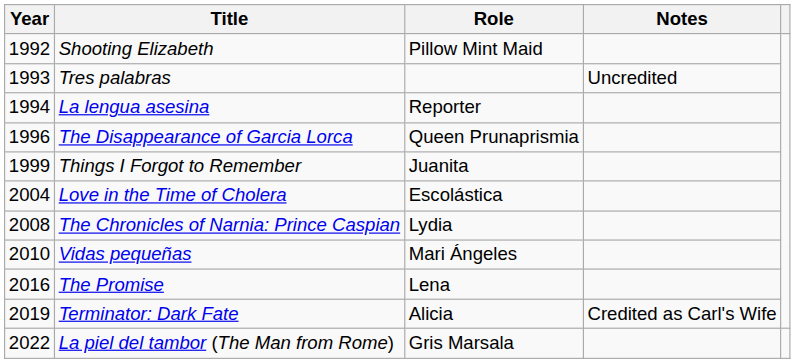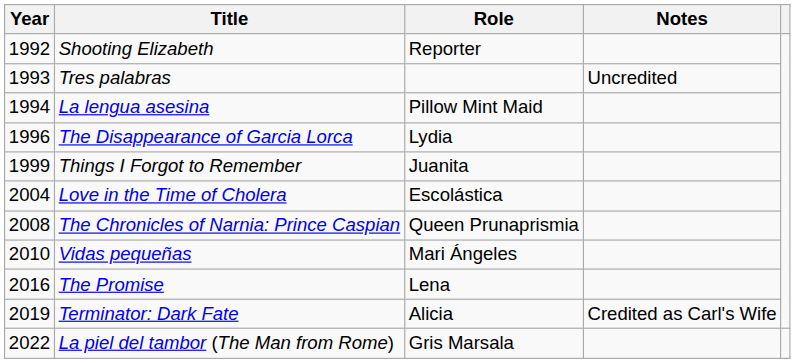Shooting Elizabeth | Role: Pillow Mint Maid -> Reporter
La lengua asesina | Role: Reporter -> Pillow Mint Maid
The Disappearance of Garcia Lorca | Role: Queen Prunaprismia -> Lydia
The Chronicles of Narnia: Prince Caspian | Role: Lydia -> Queen Prunaprismia
